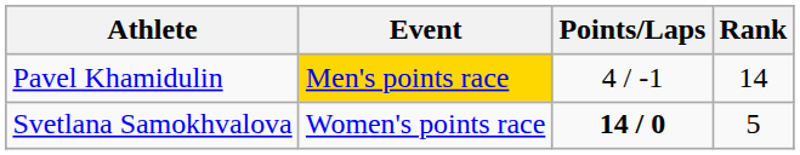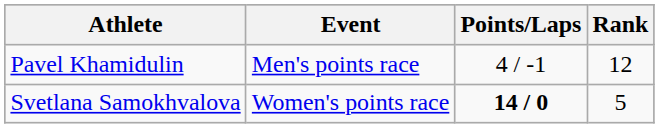Pavel Khamidulin | Event: gold background -> no background
Pavel Khamidulin | Rank: 14 -> 12
